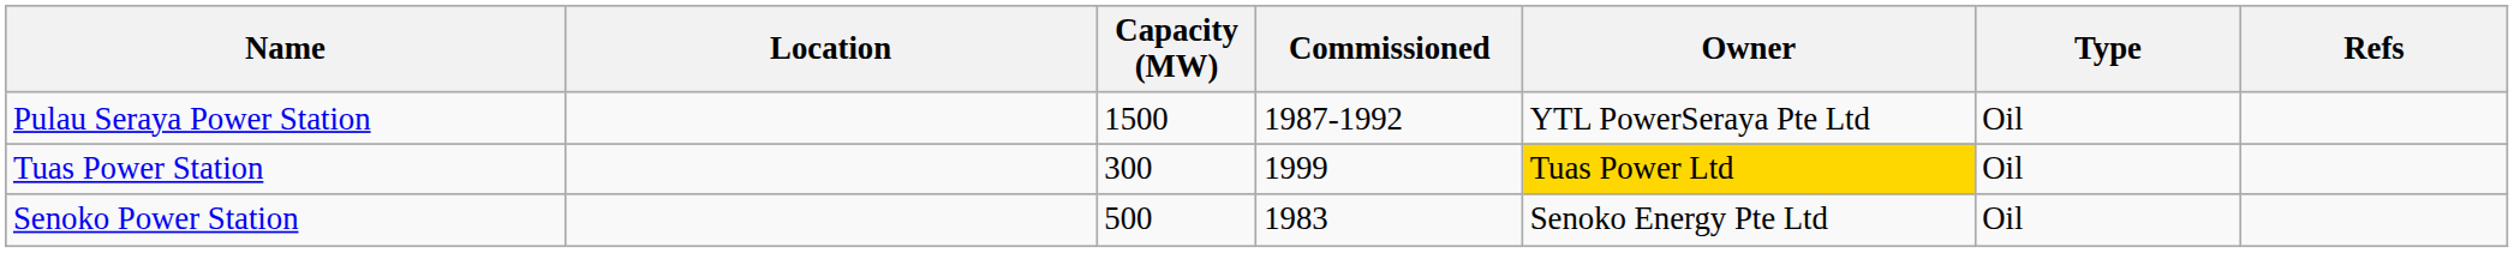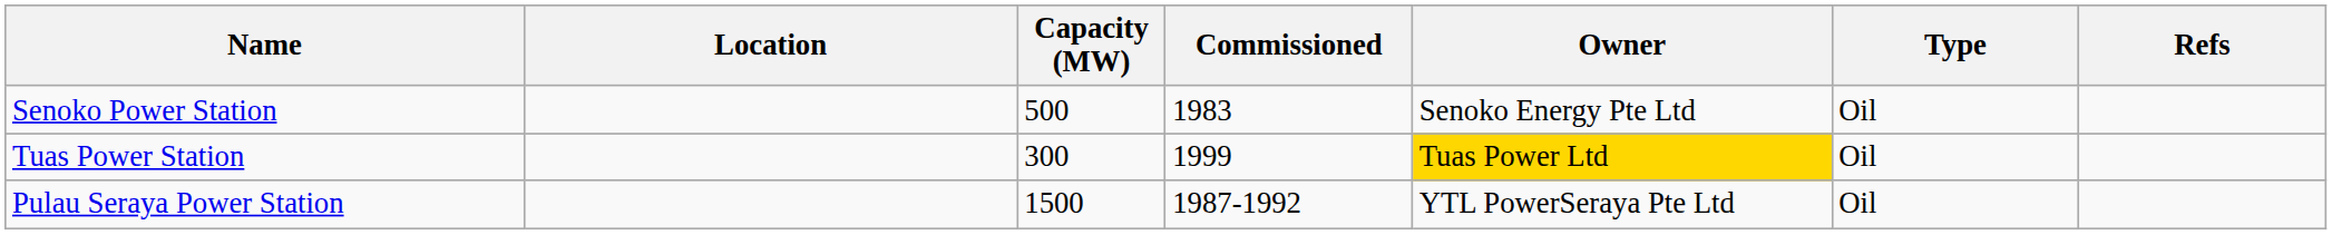rows swapped: Senoko Power Station <-> Pulau Seraya Power Station
